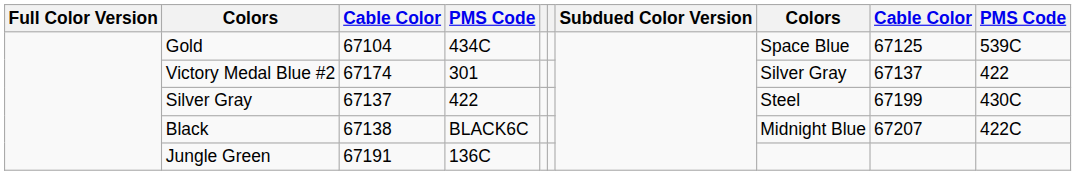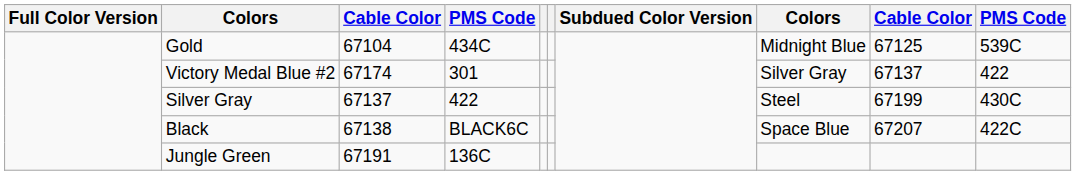Gold | column 8: Space Blue -> Midnight Blue
Black | column 8: Midnight Blue -> Space Blue
